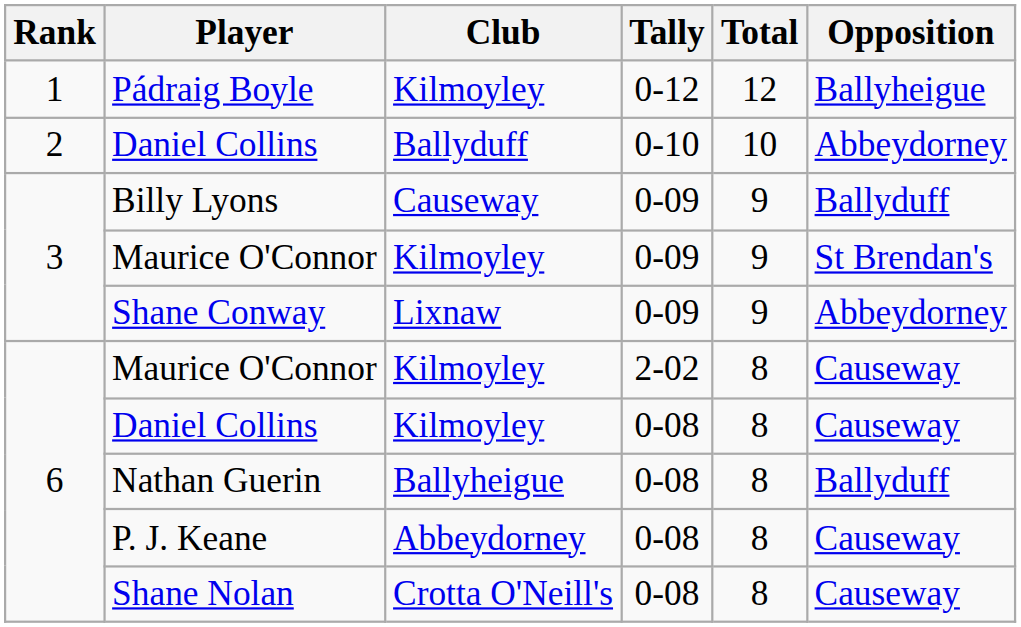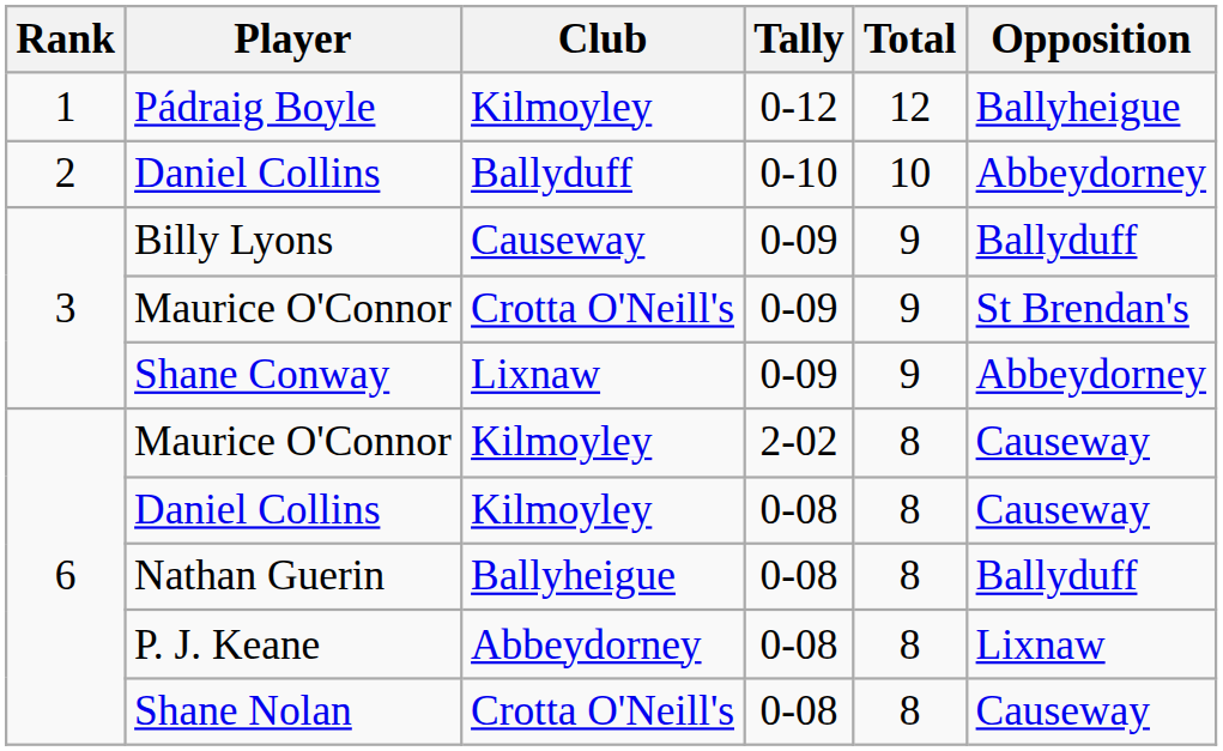Maurice O'Connor / 0-09 | Club: Kilmoyley -> Crotta O'Neill's
P. J. Keane | Opposition: Causeway -> Lixnaw
